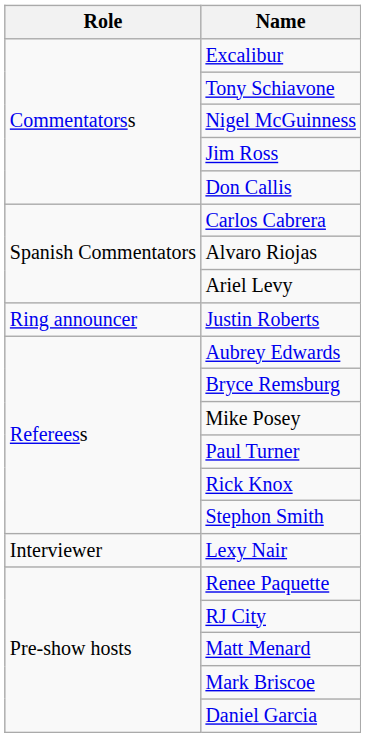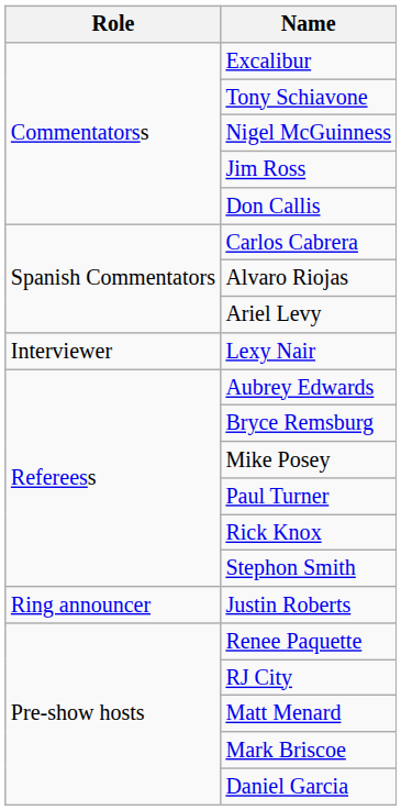rows swapped: Justin Roberts <-> Lexy Nair
